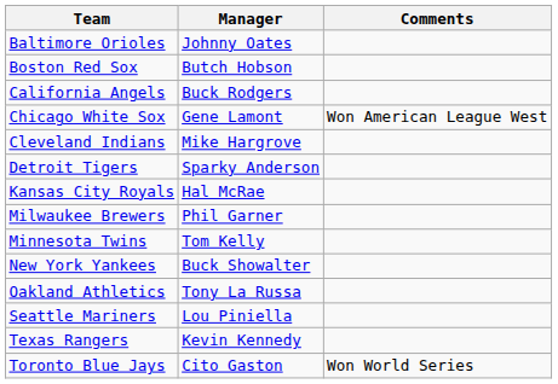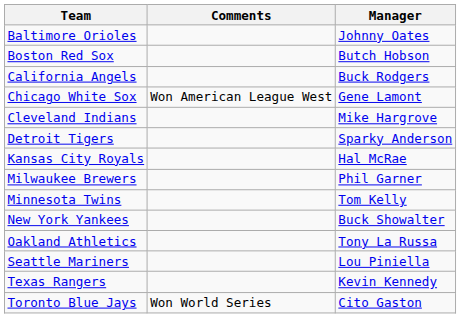columns swapped: Manager <-> Comments
